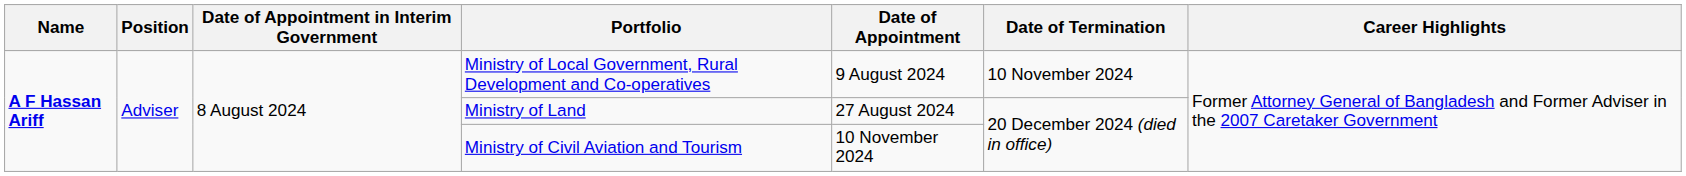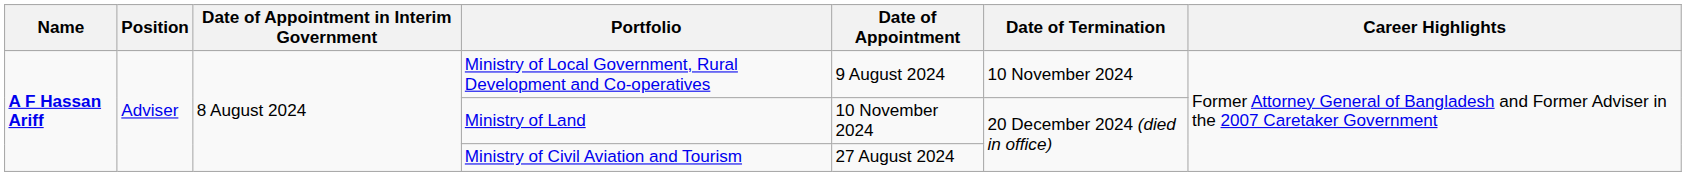Ministry of Land | Date of Appointment: 27 August 2024 -> 10 November 2024
Ministry of Civil Aviation and Tourism | Date of Appointment: 10 November 2024 -> 27 August 2024
